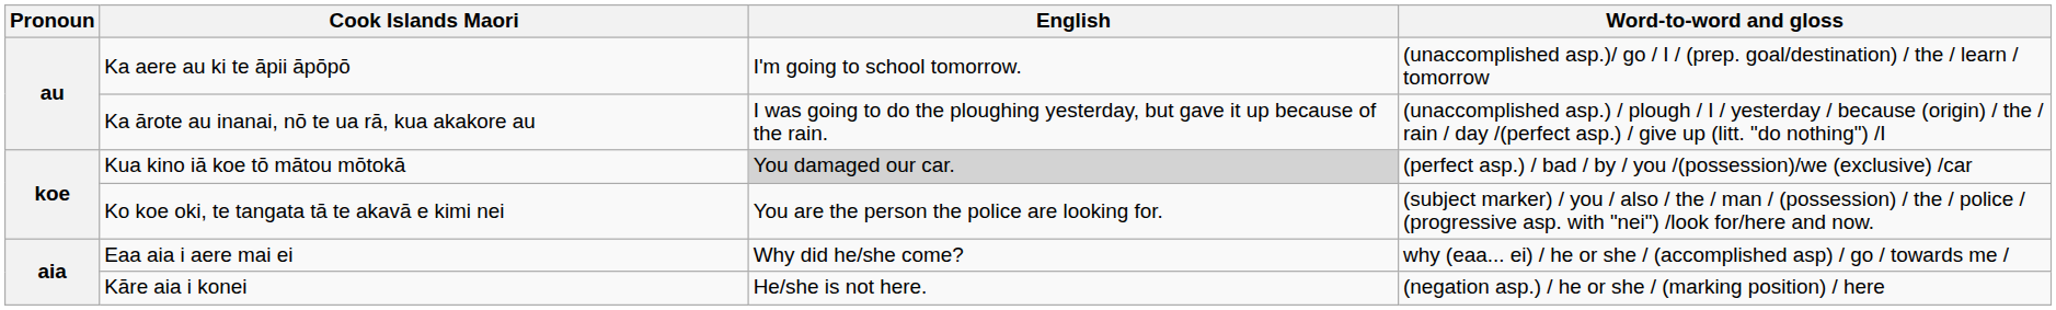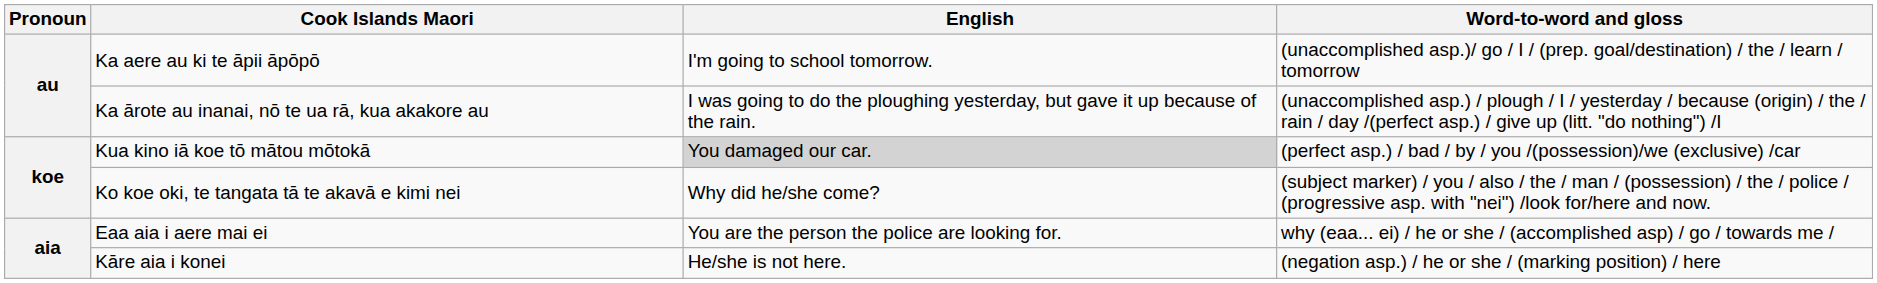Ko koe oki, te tangata tā te akavā e kimi nei | English: You are the person the police are looking for. -> Why did he/she come?
Eaa aia i aere mai ei | English: Why did he/she come? -> You are the person the police are looking for.
